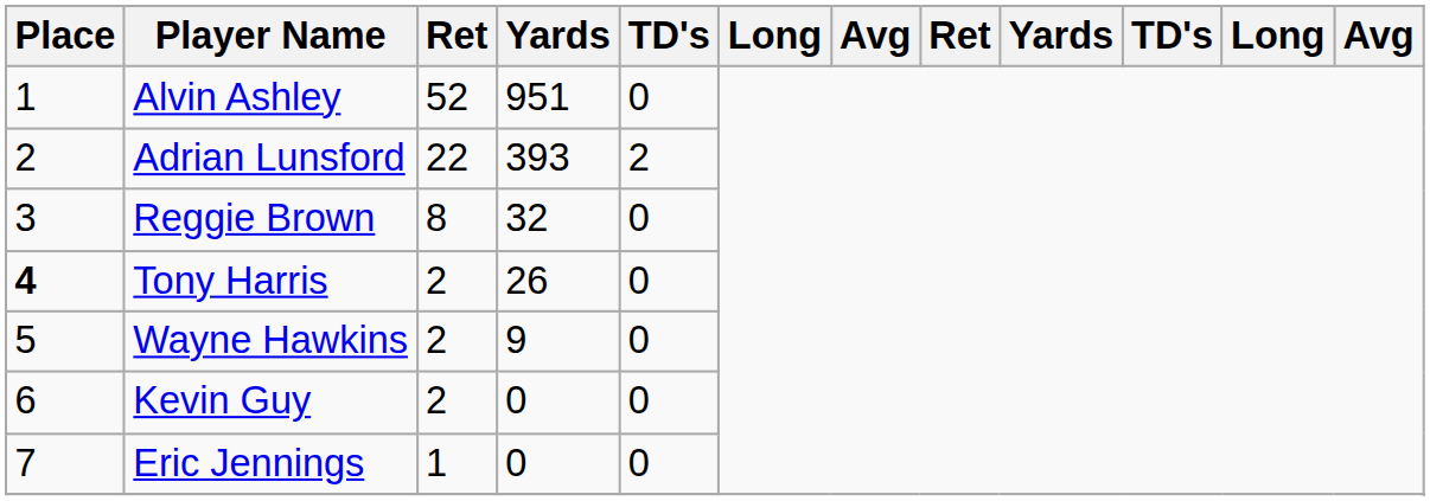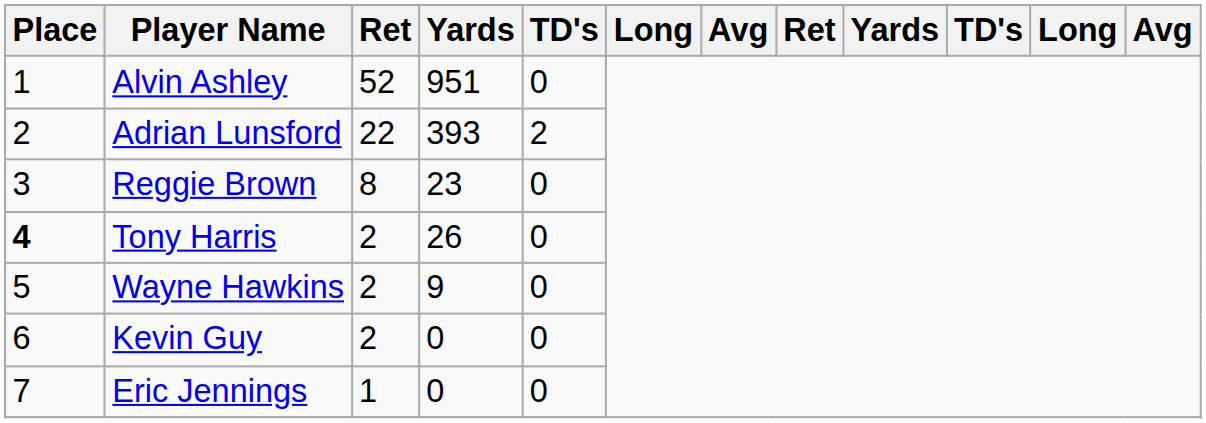Reggie Brown | column 4: 32 -> 23
